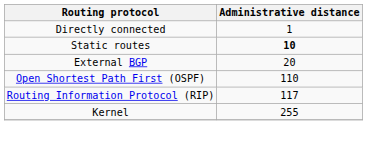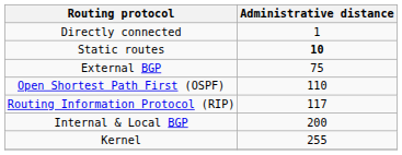External BGP | Administrative distance: 20 -> 75
+ row: Internal & Local BGP | 200
